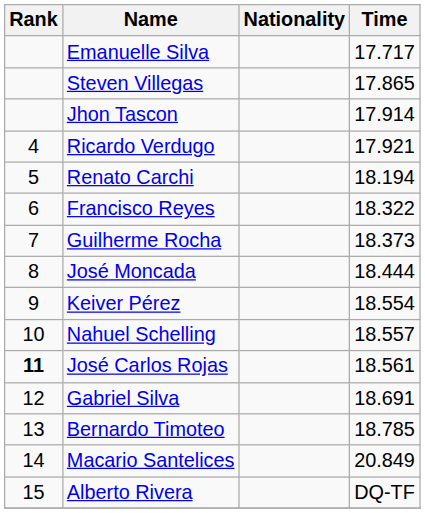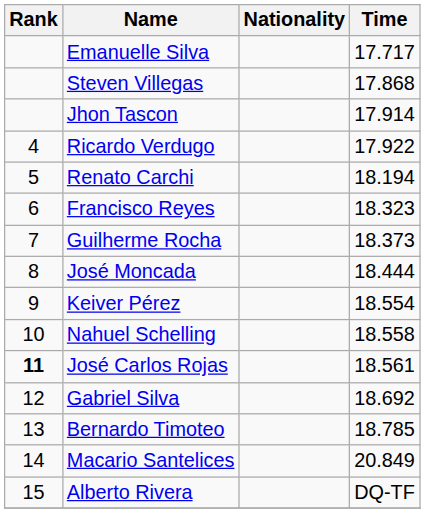Steven Villegas | Time: 17.865 -> 17.868
Ricardo Verdugo | Time: 17.921 -> 17.922
Francisco Reyes | Time: 18.322 -> 18.323
Nahuel Schelling | Time: 18.557 -> 18.558
Gabriel Silva | Time: 18.691 -> 18.692
